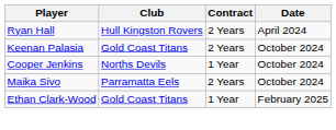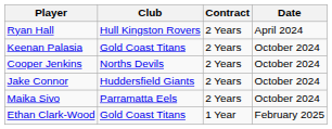Cooper Jenkins | Contract: 1 Year -> 2 Years
+ row: Jake Connor | Huddersfield Giants | 2 Years | October 2024
